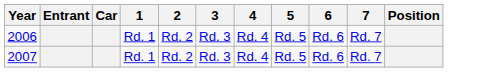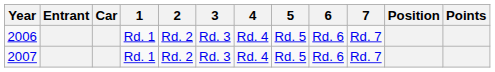+ column: Points
